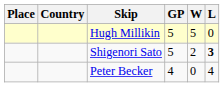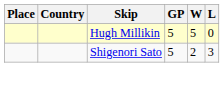Shigenori Sato | L: bold -> normal
- row: Peter Becker | 4 | 0 | 4
